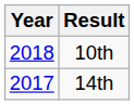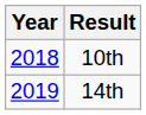14th | Year: 2017 -> 2019
